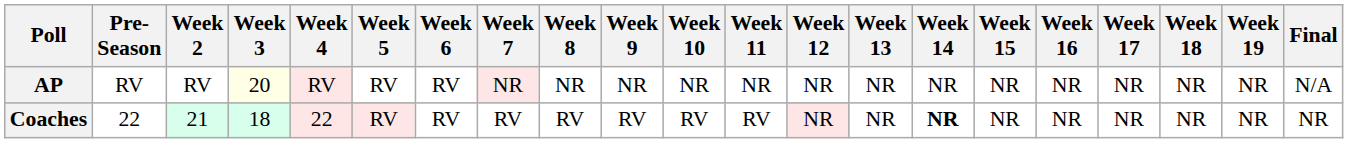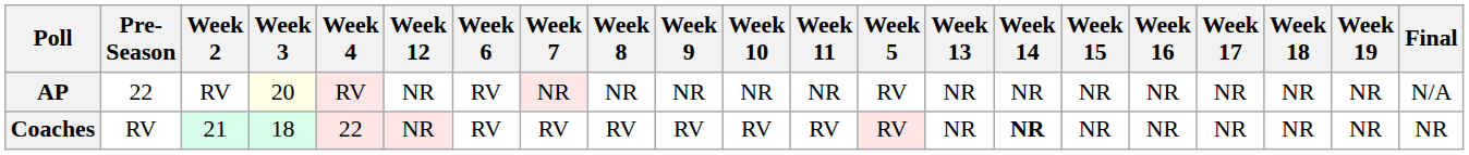columns swapped: Week 5 <-> Week 12
AP | Pre- Season: RV -> 22
Coaches | Pre- Season: 22 -> RV
